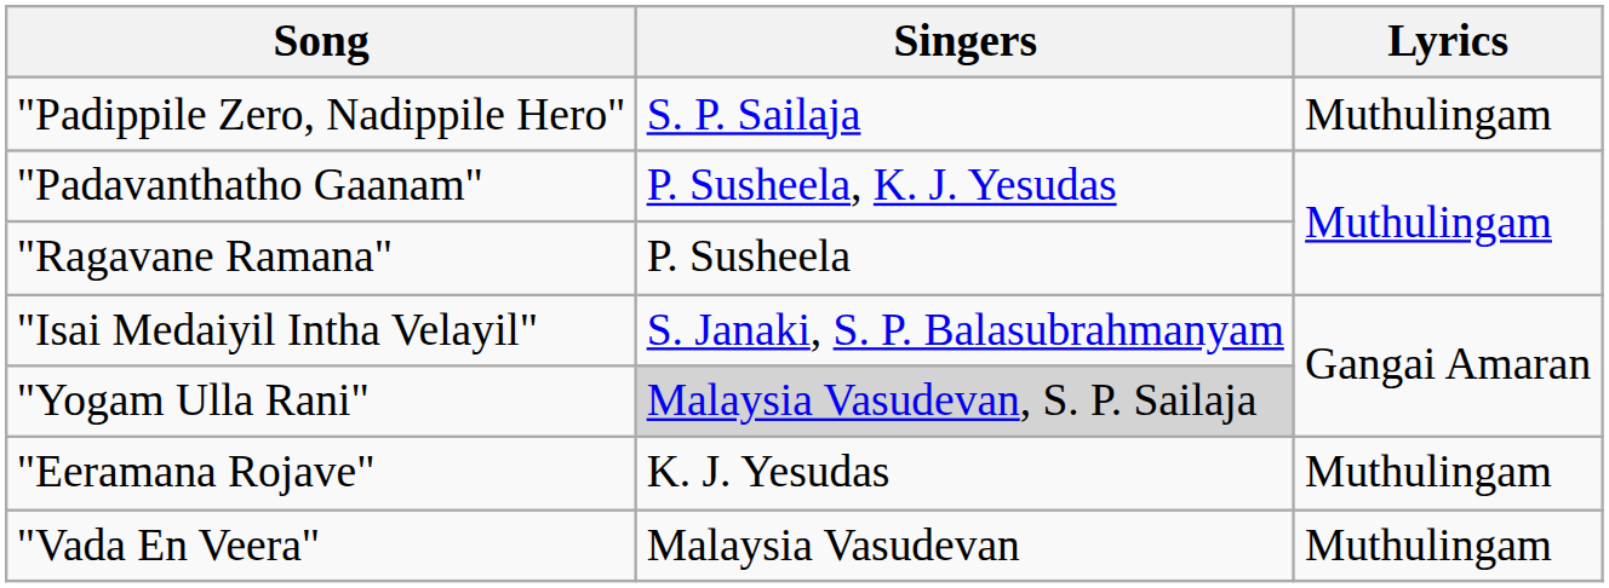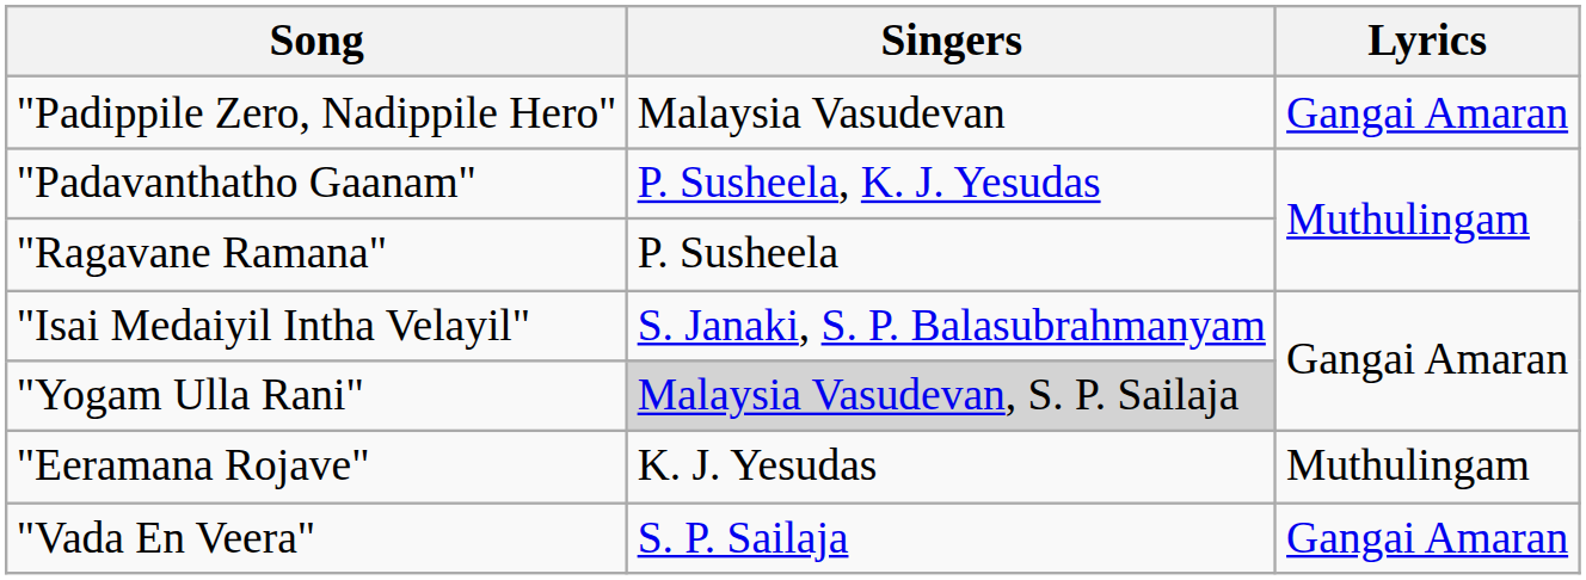"Padippile Zero, Nadippile Hero" | Singers: S. P. Sailaja -> Malaysia Vasudevan
"Padippile Zero, Nadippile Hero" | Lyrics: Muthulingam -> Gangai Amaran
"Vada En Veera" | Singers: Malaysia Vasudevan -> S. P. Sailaja
"Vada En Veera" | Lyrics: Muthulingam -> Gangai Amaran
